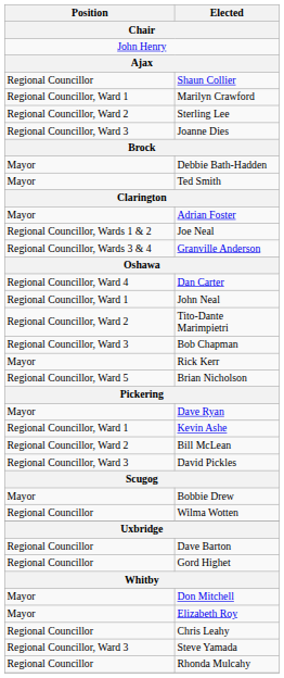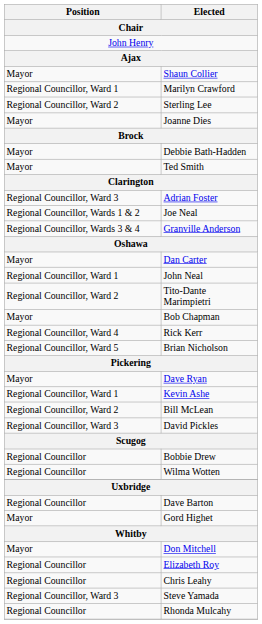Shaun Collier | Position: Regional Councillor -> Mayor
Joanne Dies | Position: Regional Councillor, Ward 3 -> Mayor
Adrian Foster | Position: Mayor -> Regional Councillor, Ward 3
Dan Carter | Position: Regional Councillor, Ward 4 -> Mayor
Bob Chapman | Position: Regional Councillor, Ward 3 -> Mayor
Rick Kerr | Position: Mayor -> Regional Councillor, Ward 4
Bobbie Drew | Position: Mayor -> Regional Councillor
Gord Highet | Position: Regional Councillor -> Mayor
Elizabeth Roy | Position: Mayor -> Regional Councillor
